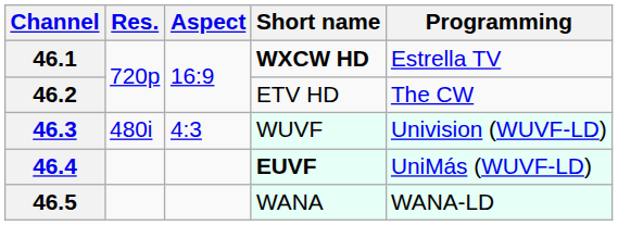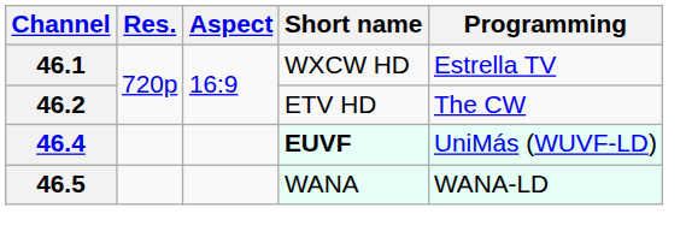46.1 | Short name: bold -> normal
- row: 46.3 | 480i | 4:3 | WUVF | Univision (WUVF-LD)
